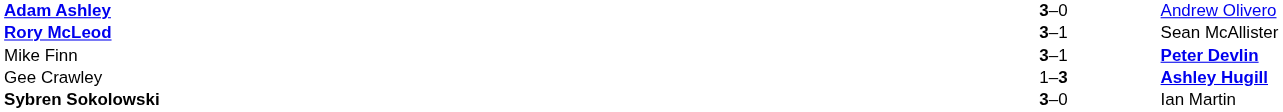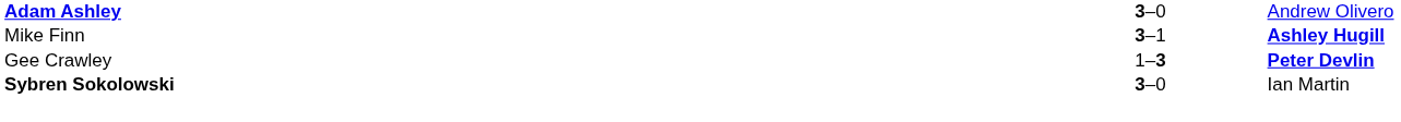- row: Rory McLeod | 3–1 | Sean McAllister
Mike Finn | column 3: Peter Devlin -> Ashley Hugill
Gee Crawley | column 3: Ashley Hugill -> Peter Devlin
